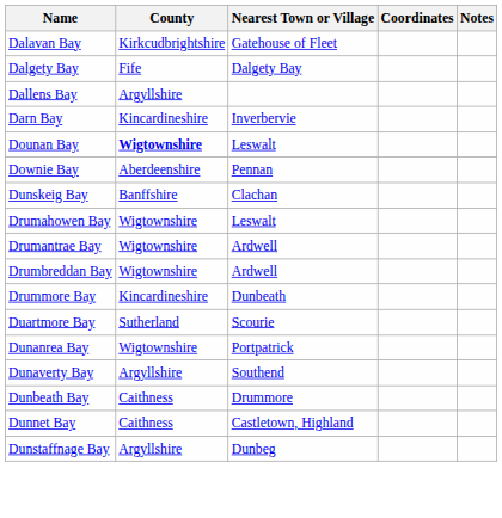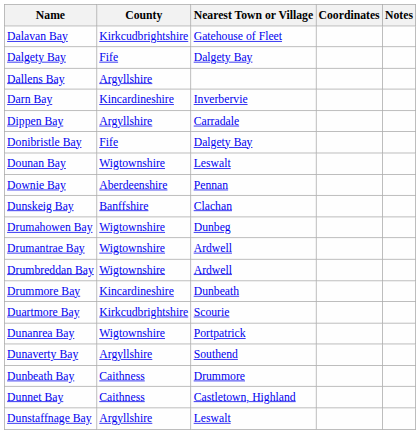+ row: Dippen Bay | Argyllshire | Carradale
+ row: Donibristle Bay | Fife | Dalgety Bay
Dounan Bay | County: bold -> normal
Drumahowen Bay | Nearest Town or Village: Leswalt -> Dunbeg
Duartmore Bay | County: Sutherland -> Kirkcudbrightshire
Dunstaffnage Bay | Nearest Town or Village: Dunbeg -> Leswalt
